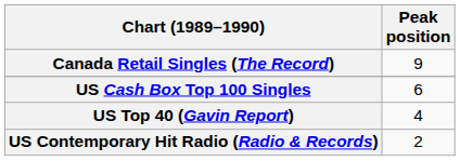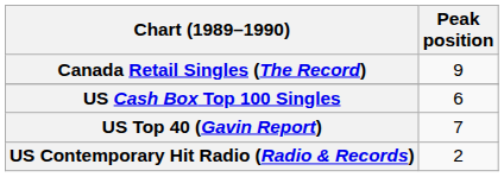US Top 40 (Gavin Report) | Peak position: 4 -> 7
